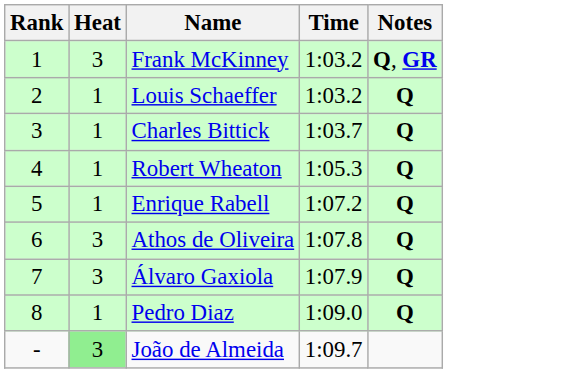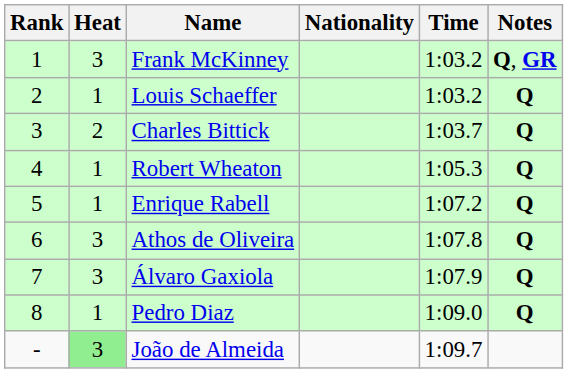+ column: Nationality
Charles Bittick | Heat: 1 -> 2
